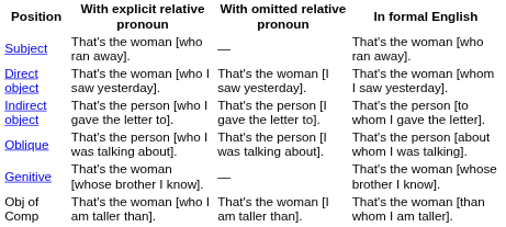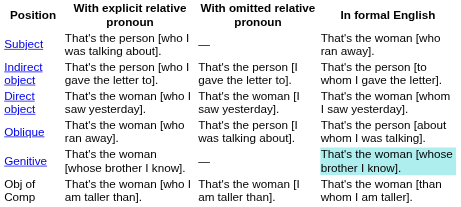Subject | With explicit relative pronoun: That's the woman [who ran away]. -> That's the person [who I was talking about].
rows swapped: Direct object <-> Indirect object
Oblique | With explicit relative pronoun: That's the person [who I was talking about]. -> That's the woman [who ran away].
Genitive | In formal English: no background -> paleturquoise background
